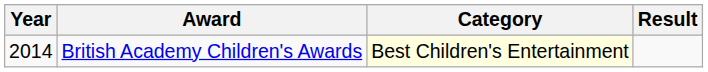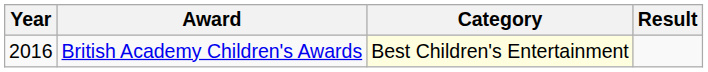British Academy Children's Awards | Year: 2014 -> 2016
